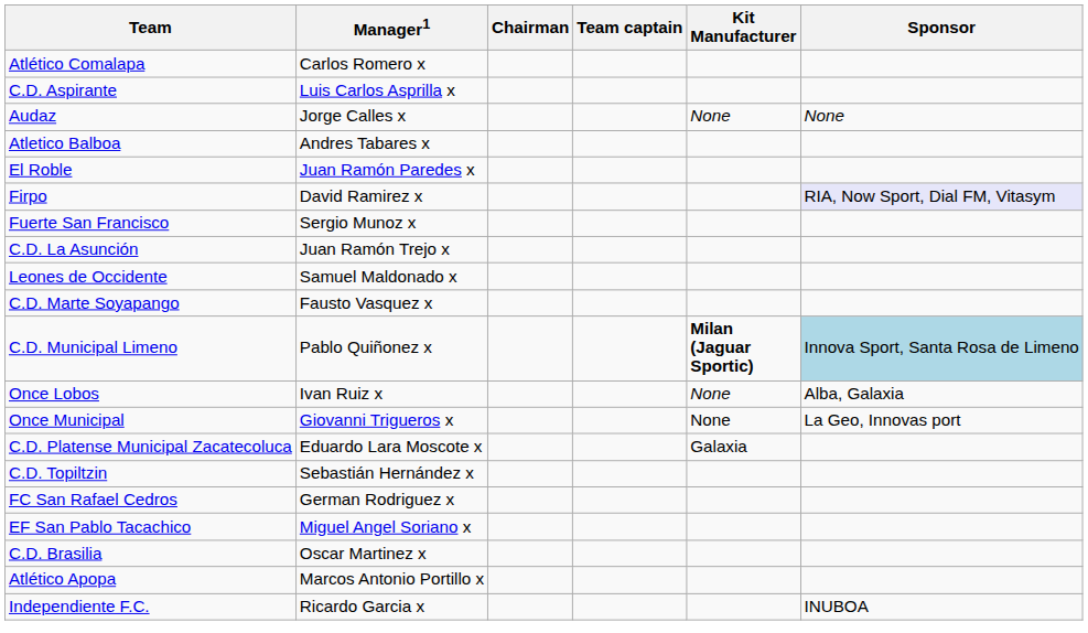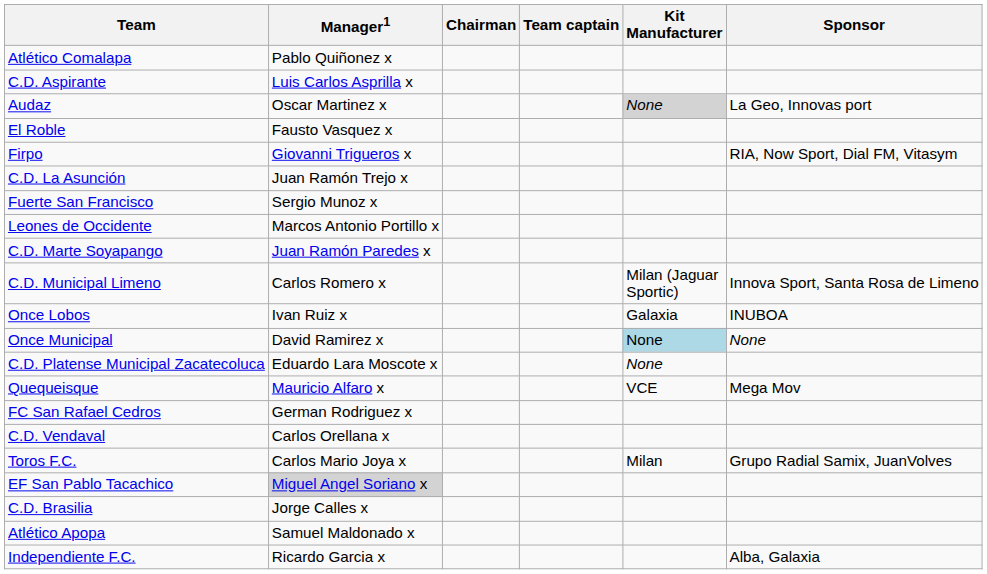Atlético Comalapa | Manager1: Carlos Romero x -> Pablo Quiñonez x
Audaz | Manager1: Jorge Calles x -> Oscar Martinez x
Audaz | Kit Manufacturer: no background -> lightgrey background
Audaz | Sponsor: None -> La Geo, Innovas port
- row: Atletico Balboa | Andres Tabares x
El Roble | Manager1: Juan Ramón Paredes x -> Fausto Vasquez x
Firpo | Manager1: David Ramirez x -> Giovanni Trigueros x
Firpo | Sponsor: lavender background -> no background
rows swapped: Fuerte San Francisco <-> C.D. La Asunción
Leones de Occidente | Manager1: Samuel Maldonado x -> Marcos Antonio Portillo x
C.D. Marte Soyapango | Manager1: Fausto Vasquez x -> Juan Ramón Paredes x
C.D. Municipal Limeno | Manager1: Pablo Quiñonez x -> Carlos Romero x
C.D. Municipal Limeno | Kit Manufacturer: bold -> normal
C.D. Municipal Limeno | Sponsor: lightblue background -> no background
Once Lobos | Kit Manufacturer: None -> Galaxia
Once Lobos | Sponsor: Alba, Galaxia -> INUBOA
Once Municipal | Manager1: Giovanni Trigueros x -> David Ramirez x
Once Municipal | Kit Manufacturer: no background -> lightblue background
Once Municipal | Sponsor: La Geo, Innovas port -> None
C.D. Platense Municipal Zacatecoluca | Kit Manufacturer: Galaxia -> None
+ row: Quequeisque | Mauricio Alfaro x | VCE | Mega Mov
- row: C.D. Topiltzin | Sebastián Hernández x
+ row: C.D. Vendaval | Carlos Orellana x
+ row: Toros F.C. | Carlos Mario Joya x | Milan | Grupo Radial Samix, JuanVolves
EF San Pablo Tacachico | Manager1: no background -> lightgrey background
C.D. Brasilia | Manager1: Oscar Martinez x -> Jorge Calles x
Atlético Apopa | Manager1: Marcos Antonio Portillo x -> Samuel Maldonado x
Independiente F.C. | Sponsor: INUBOA -> Alba, Galaxia
